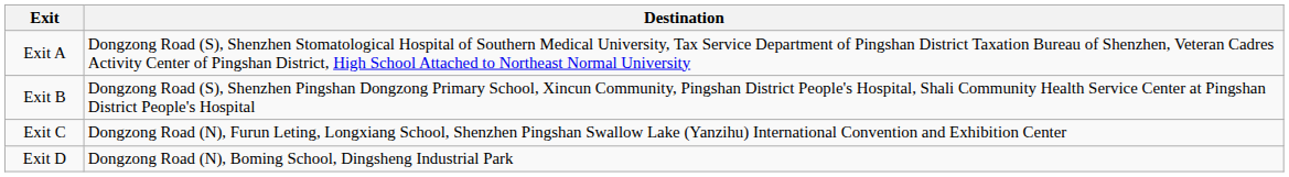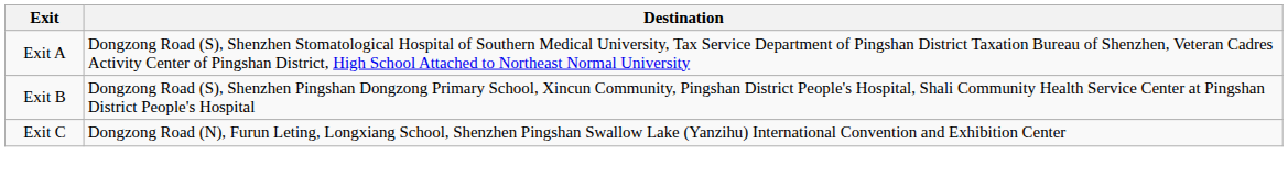- row: Exit D | Dongzong Road (N), Boming School, Dingsheng Industrial Park
